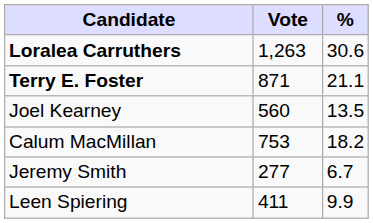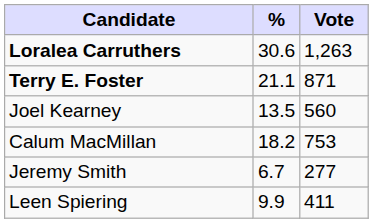columns swapped: Vote <-> %
